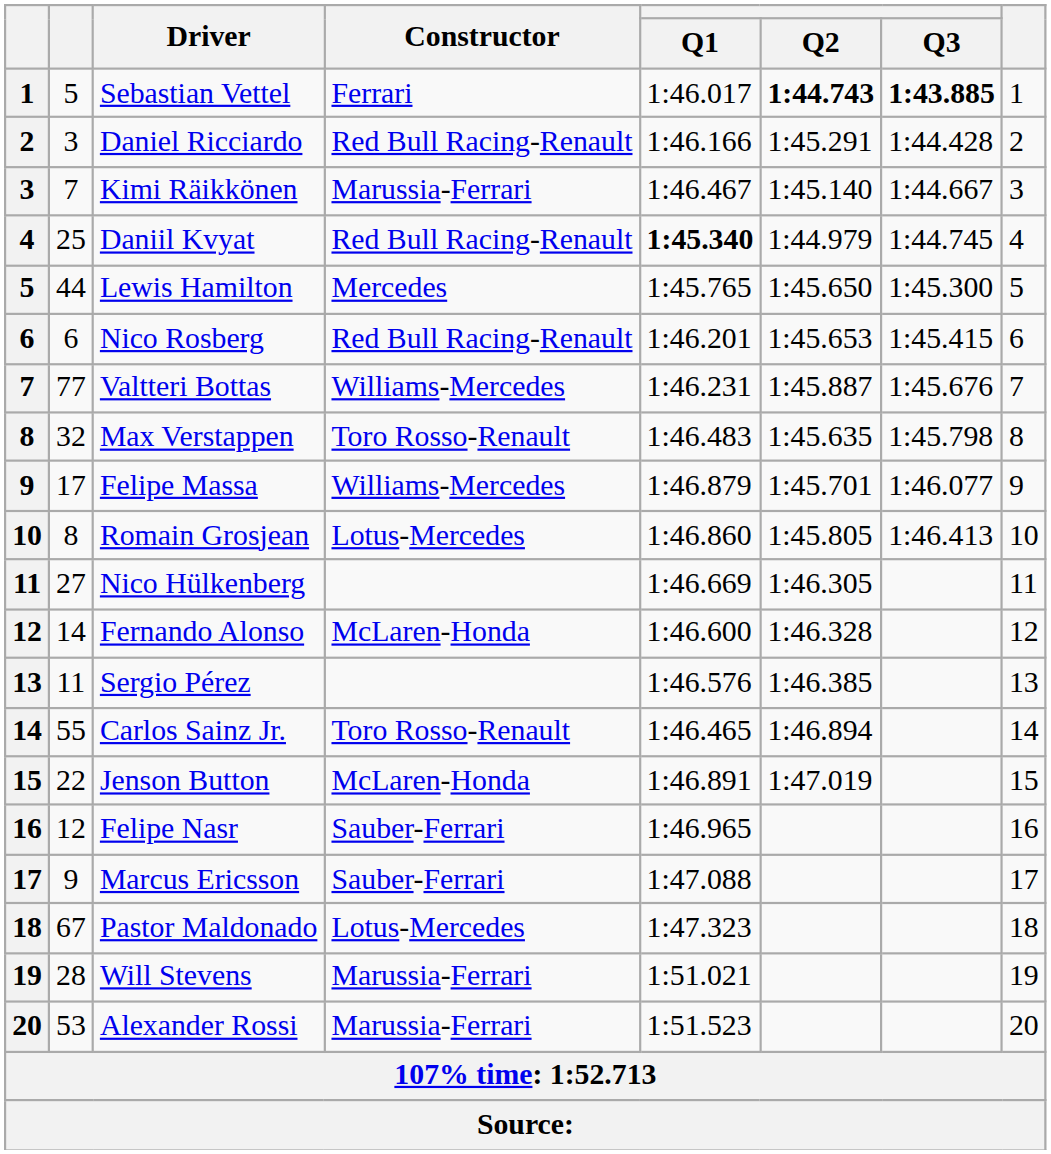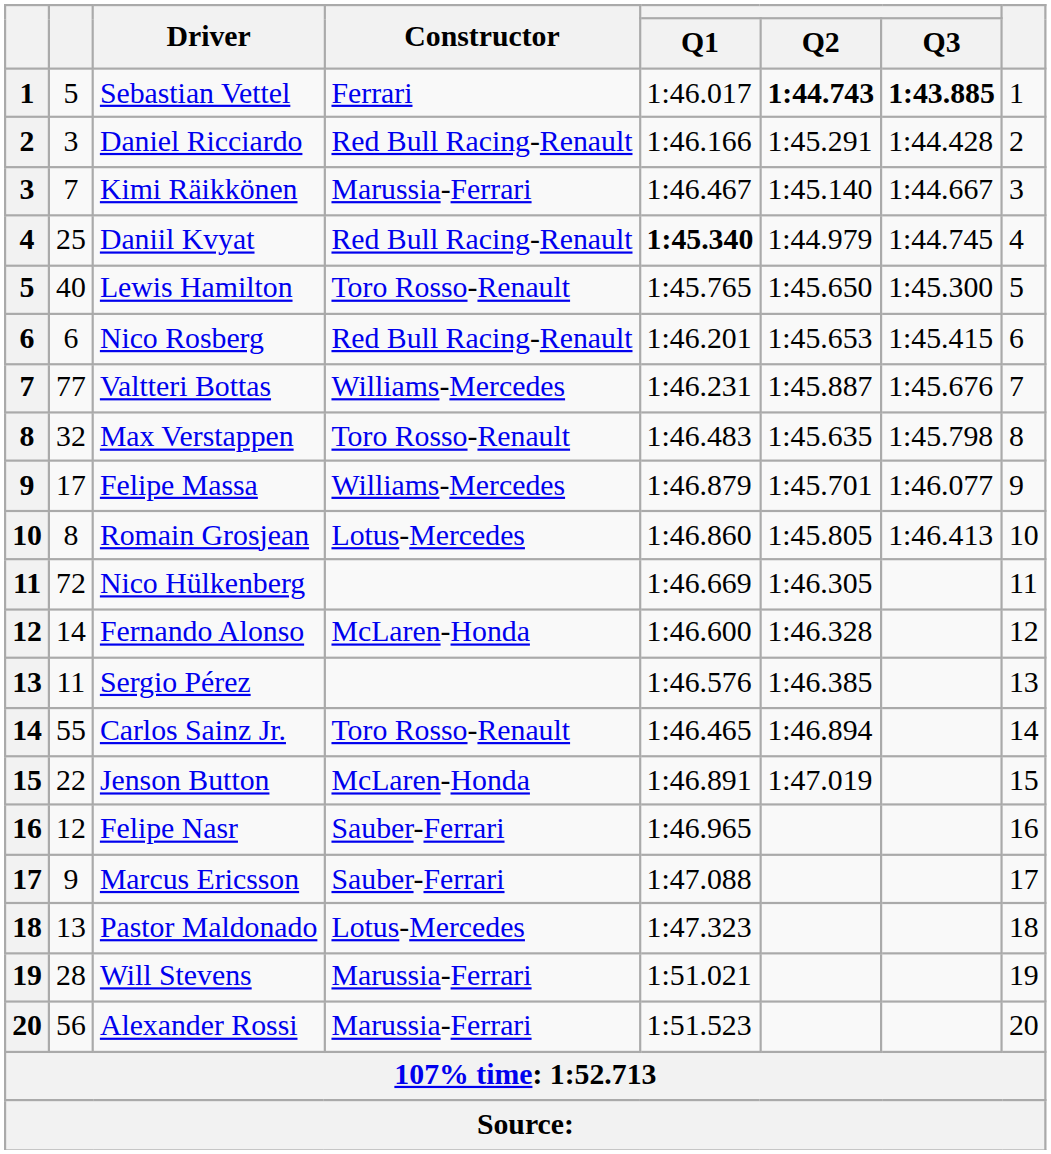Lewis Hamilton | column 2: 44 -> 40
Lewis Hamilton | Constructor: Mercedes -> Toro Rosso-Renault
Nico Hülkenberg | column 2: 27 -> 72
Pastor Maldonado | column 2: 67 -> 13
Alexander Rossi | column 2: 53 -> 56
